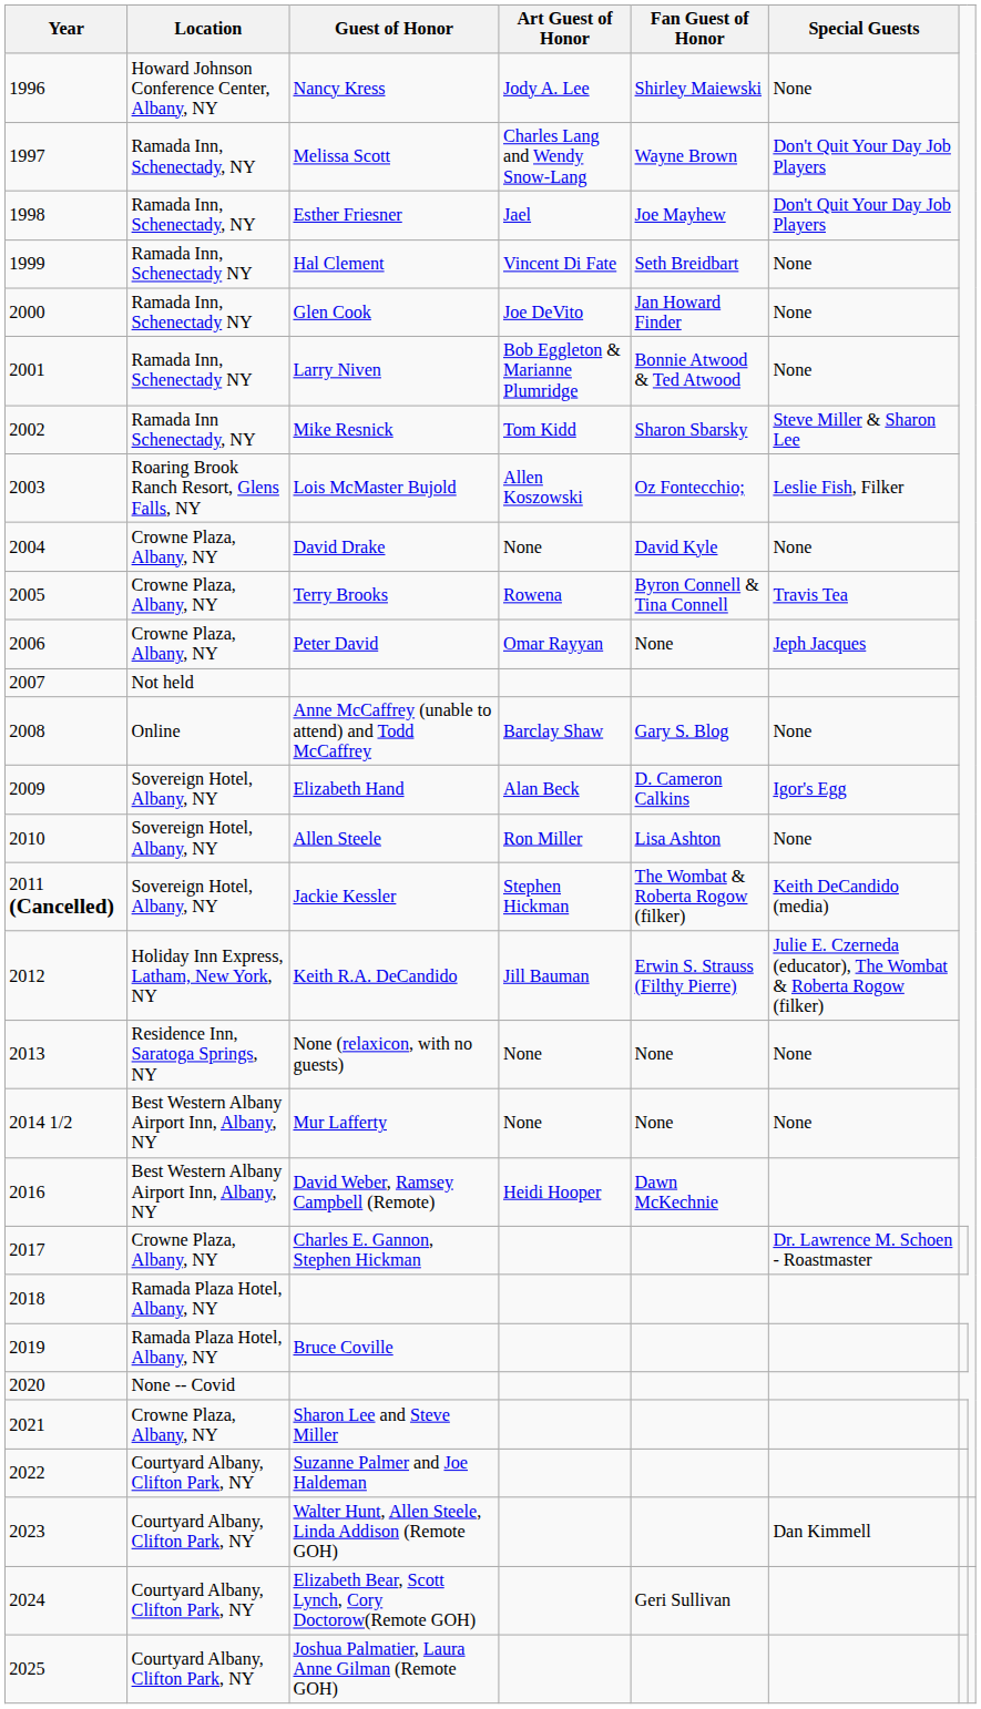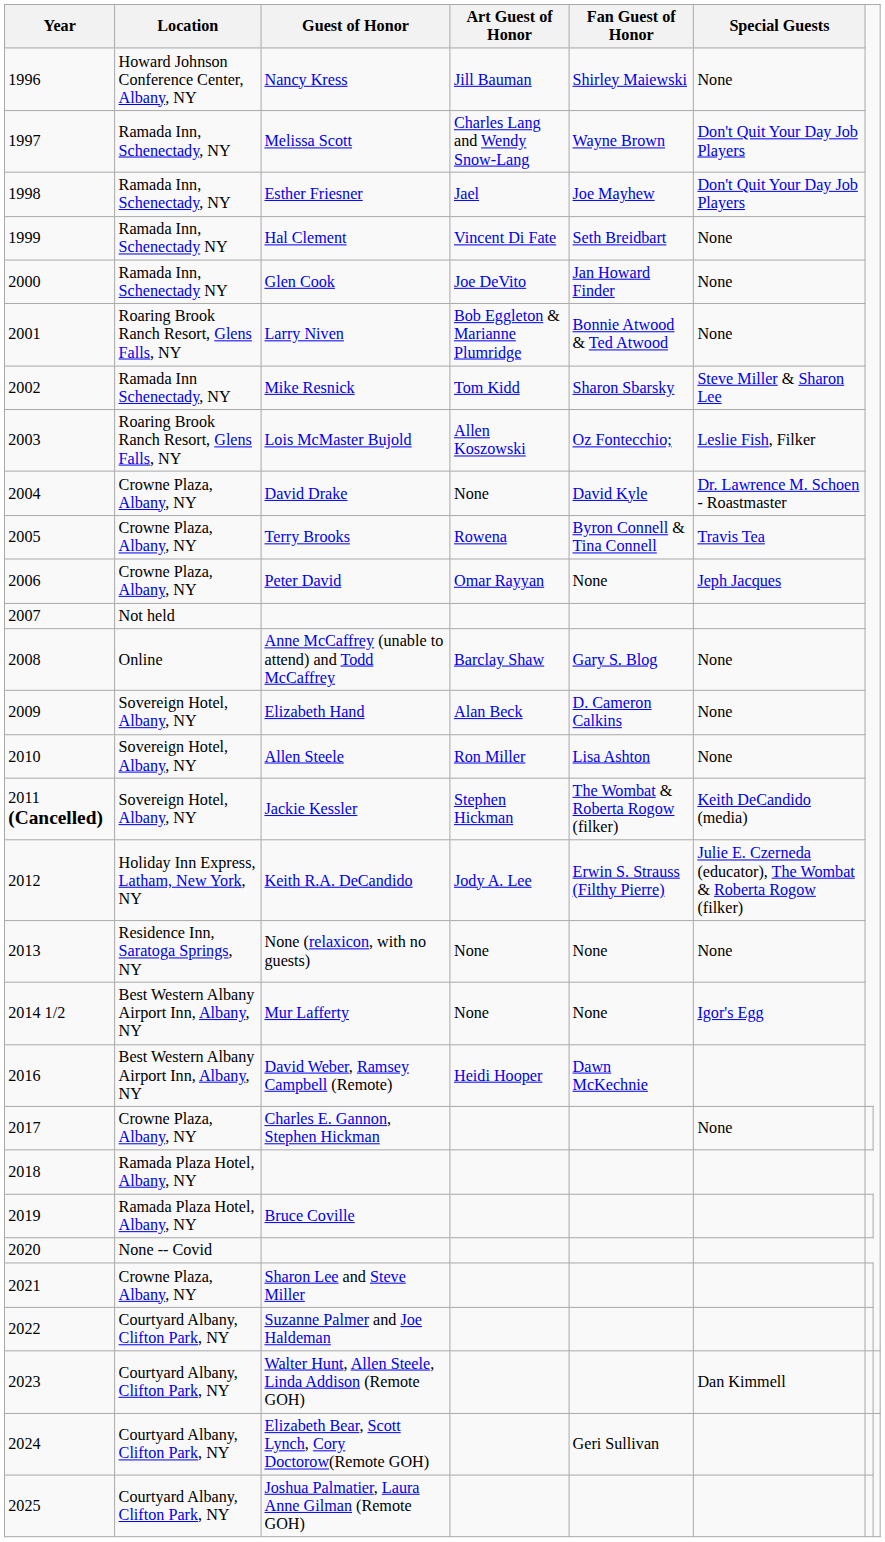Nancy Kress | Art Guest of Honor: Jody A. Lee -> Jill Bauman
Larry Niven | Location: Ramada Inn, Schenectady NY -> Roaring Brook Ranch Resort, Glens Falls, NY
David Drake | Special Guests: None -> Dr. Lawrence M. Schoen - Roastmaster
Elizabeth Hand | Special Guests: Igor's Egg -> None
Keith R.A. DeCandido | Art Guest of Honor: Jill Bauman -> Jody A. Lee
Mur Lafferty | Special Guests: None -> Igor's Egg
Charles E. Gannon, Stephen Hickman | Special Guests: Dr. Lawrence M. Schoen - Roastmaster -> None
